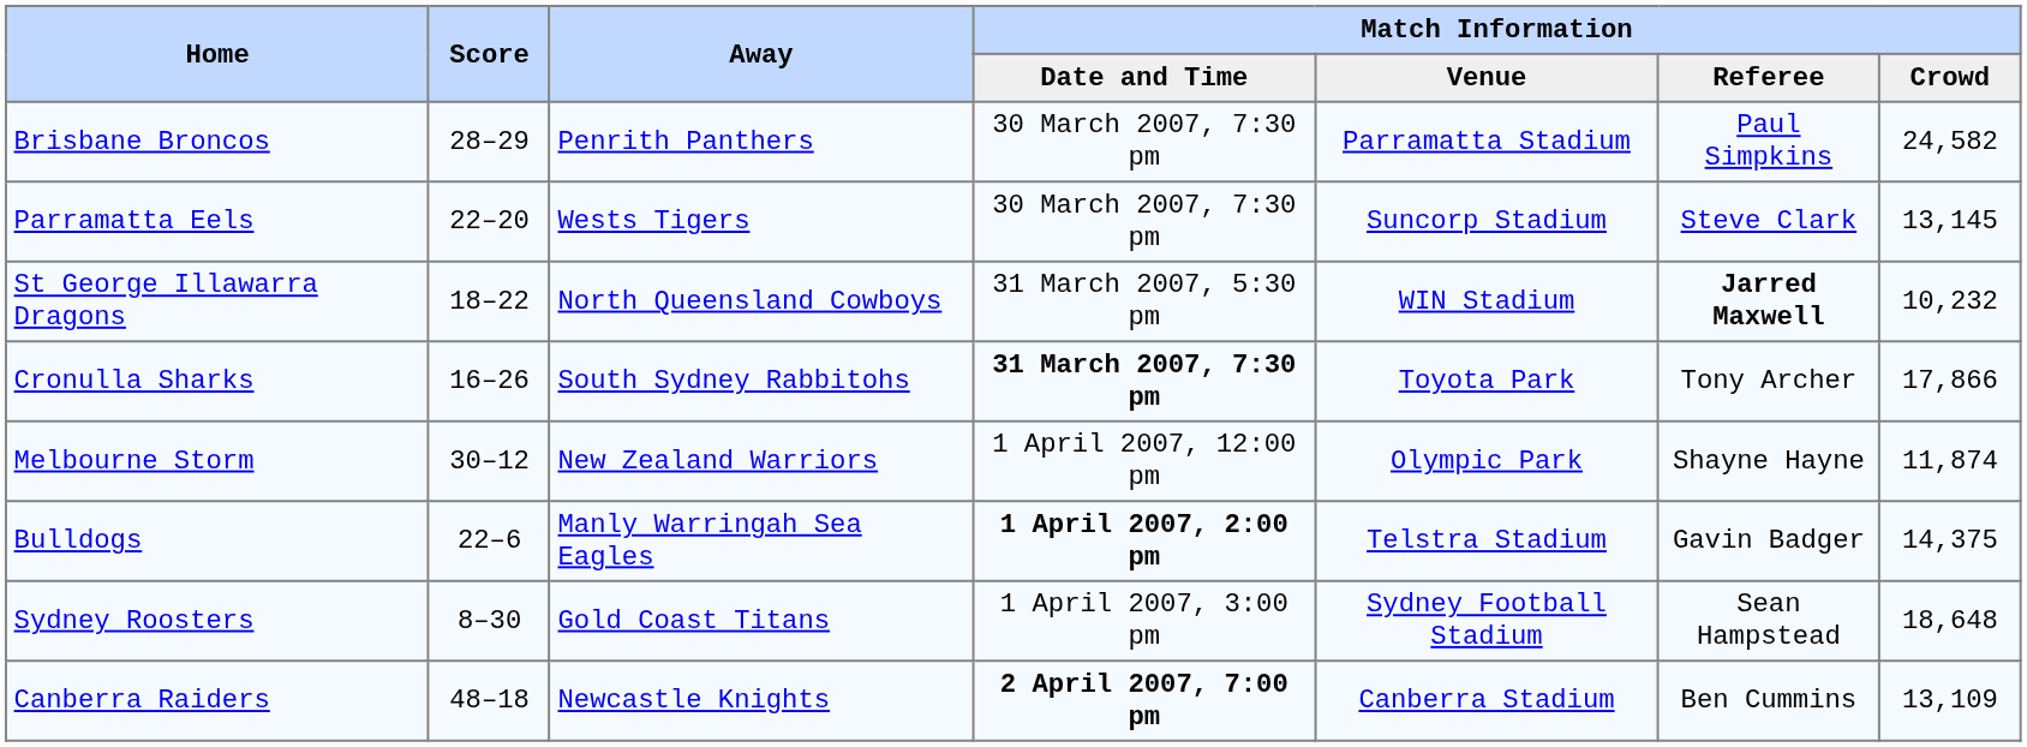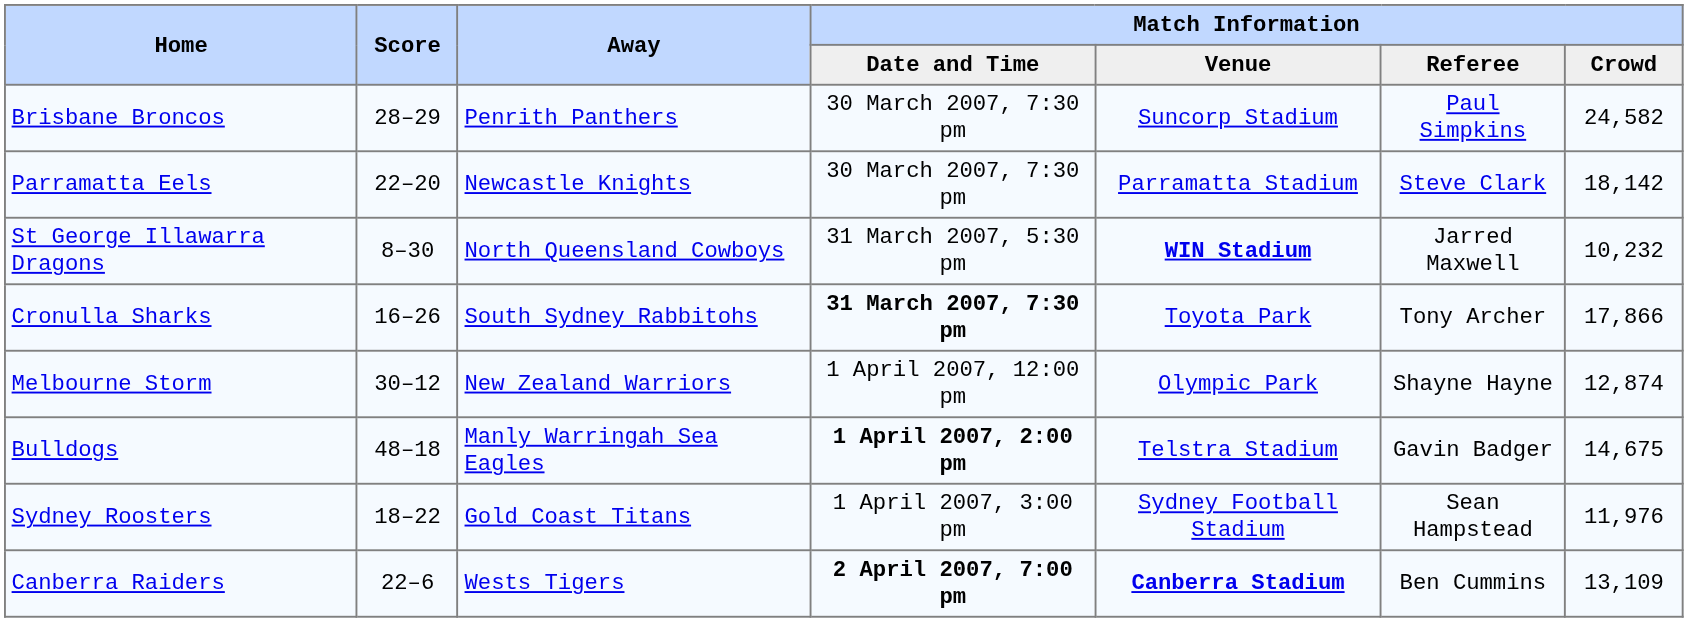Brisbane Broncos | Match Information / Venue: Parramatta Stadium -> Suncorp Stadium
Parramatta Eels | Away: Wests Tigers -> Newcastle Knights
Parramatta Eels | Match Information / Venue: Suncorp Stadium -> Parramatta Stadium
Parramatta Eels | Match Information / Crowd: 13,145 -> 18,142
St George Illawarra Dragons | Score: 18–22 -> 8–30
St George Illawarra Dragons | Match Information / Venue: normal -> bold
St George Illawarra Dragons | Match Information / Referee: bold -> normal
Melbourne Storm | Match Information / Crowd: 11,874 -> 12,874
Bulldogs | Score: 22–6 -> 48–18
Bulldogs | Match Information / Crowd: 14,375 -> 14,675
Sydney Roosters | Score: 8–30 -> 18–22
Sydney Roosters | Match Information / Crowd: 18,648 -> 11,976
Canberra Raiders | Score: 48–18 -> 22–6
Canberra Raiders | Away: Newcastle Knights -> Wests Tigers
Canberra Raiders | Match Information / Venue: normal -> bold
